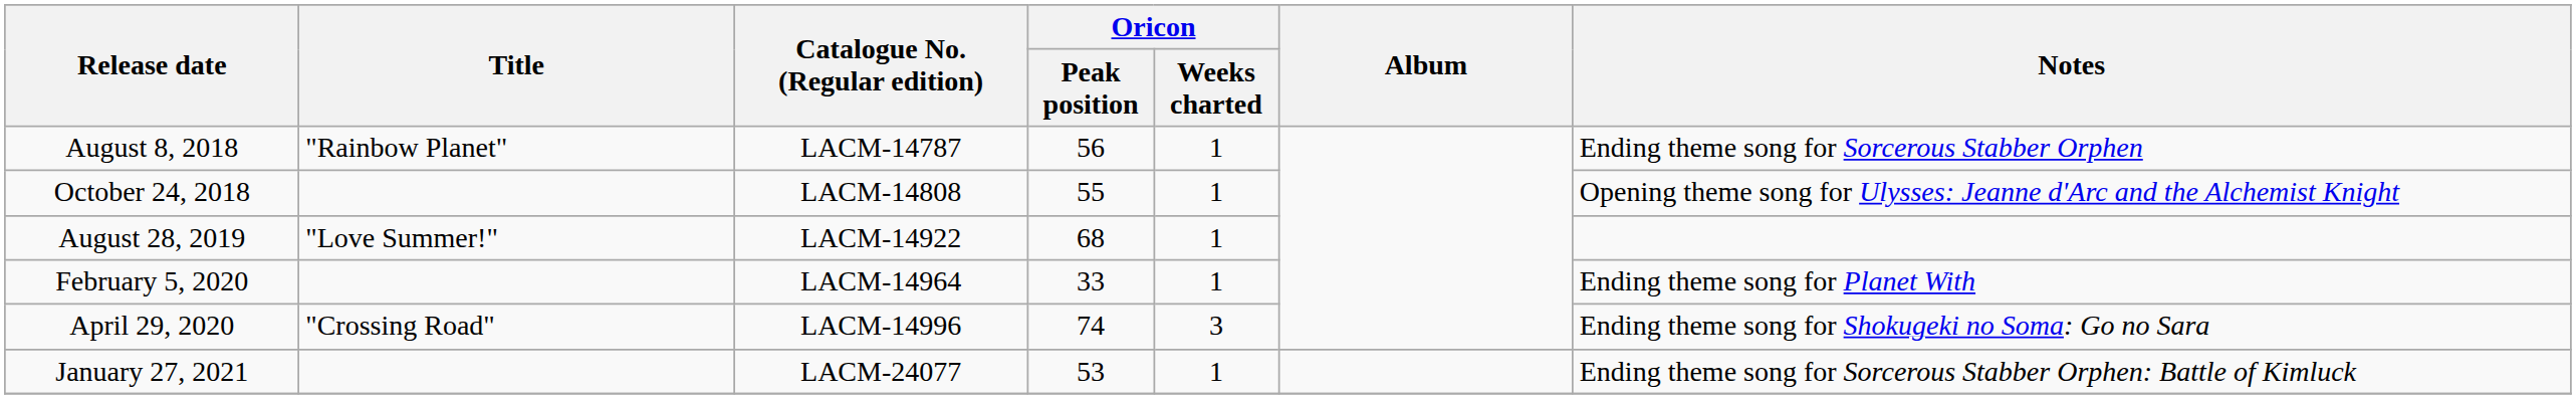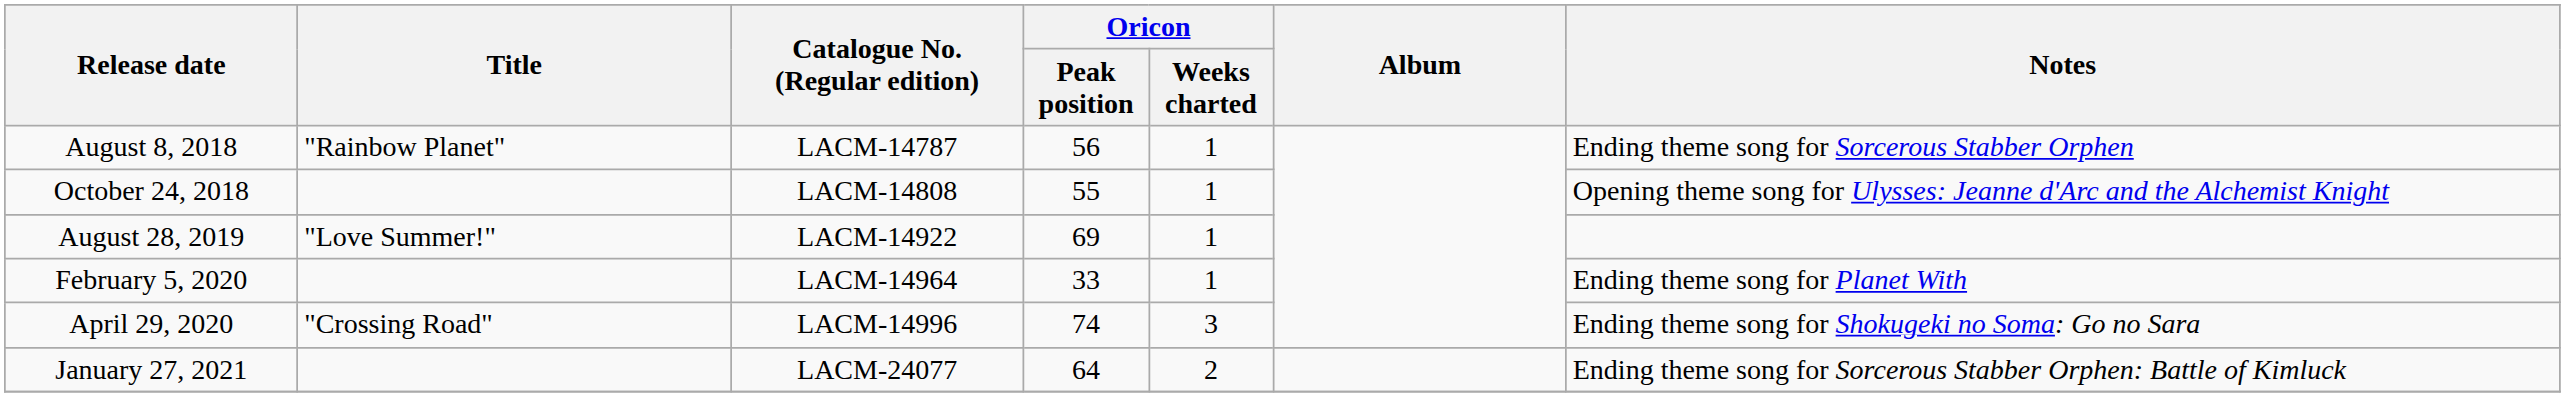August 28, 2019 | Oricon / Peak position: 68 -> 69
January 27, 2021 | Oricon / Peak position: 53 -> 64
January 27, 2021 | Oricon / Weeks charted: 1 -> 2
